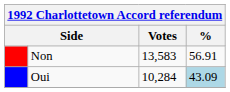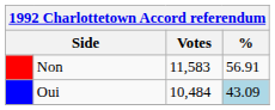Non | Votes: 13,583 -> 11,583
Oui | Votes: 10,284 -> 10,484
